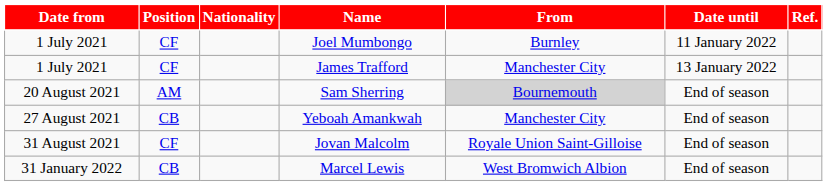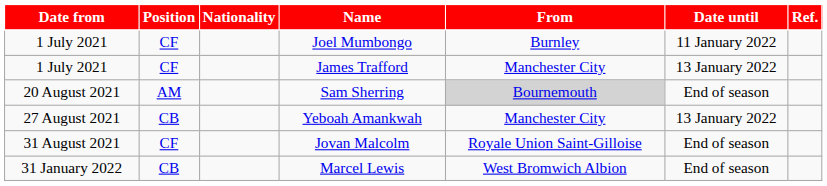Yeboah Amankwah | Date until: End of season -> 13 January 2022
